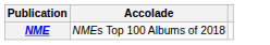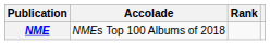+ column: Rank
